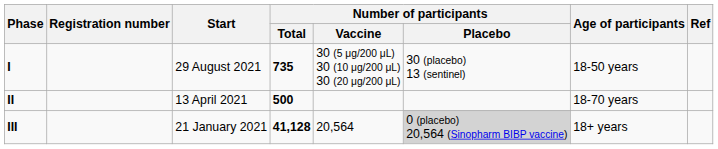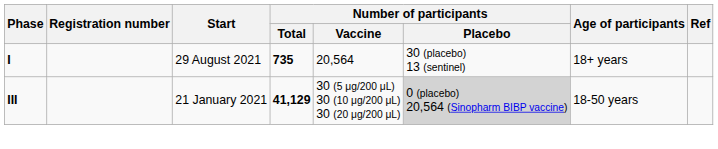I | Number of participants / Vaccine: 30 (5 μg/200 μL) 30 (10 μg/200 μL) 30 (20 μg/200 μL) -> 20,564
I | Age of participants: 18-50 years -> 18+ years
- row: II | 13 April 2021 | 500 | 18-70 years
III | Number of participants / Total: 41,128 -> 41,129
III | Number of participants / Vaccine: 20,564 -> 30 (5 μg/200 μL) 30 (10 μg/200 μL) 30 (20 μg/200 μL)
III | Age of participants: 18+ years -> 18-50 years
